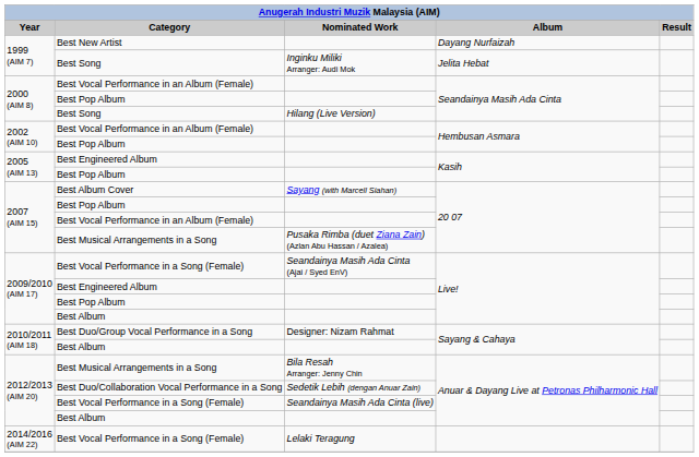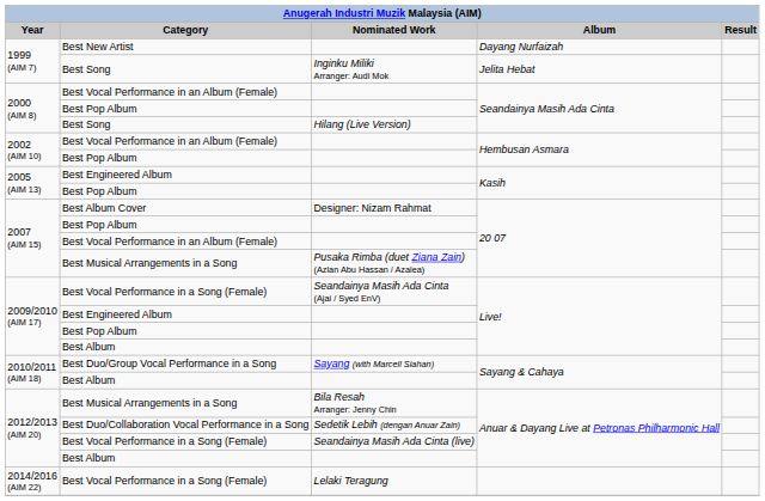Best Album Cover | Nominated Work: Sayang (with Marcell Siahan) -> Designer: Nizam Rahmat
Best Duo/Group Vocal Performance in a Song | Nominated Work: Designer: Nizam Rahmat -> Sayang (with Marcell Siahan)
